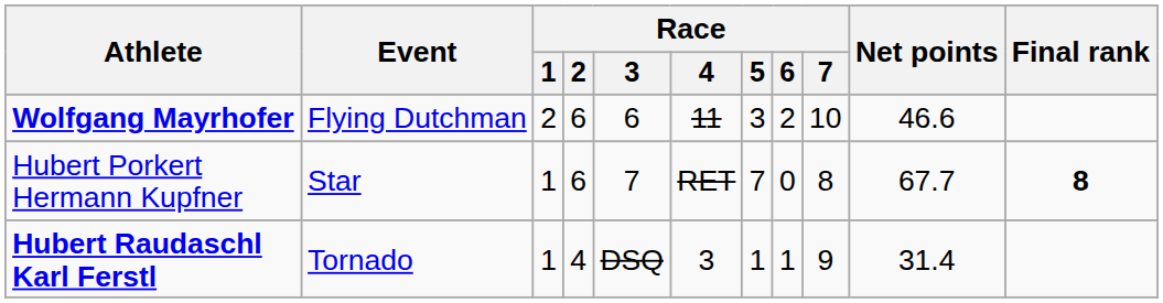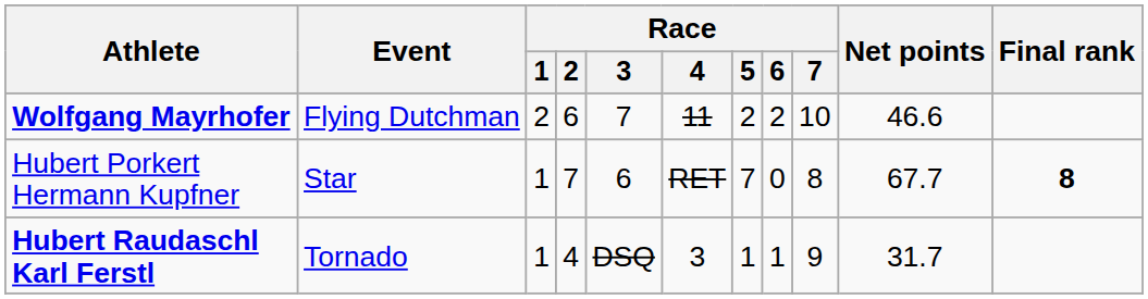Wolfgang Mayrhofer | Race / 3: 6 -> 7
Wolfgang Mayrhofer | Race / 5: 3 -> 2
Hubert Porkert Hermann Kupfner | Race / 2: 6 -> 7
Hubert Porkert Hermann Kupfner | Race / 3: 7 -> 6
Hubert Raudaschl Karl Ferstl | Net points: 31.4 -> 31.7
